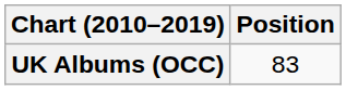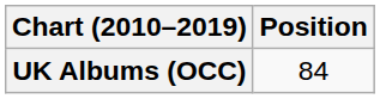UK Albums (OCC) | Position: 83 -> 84
